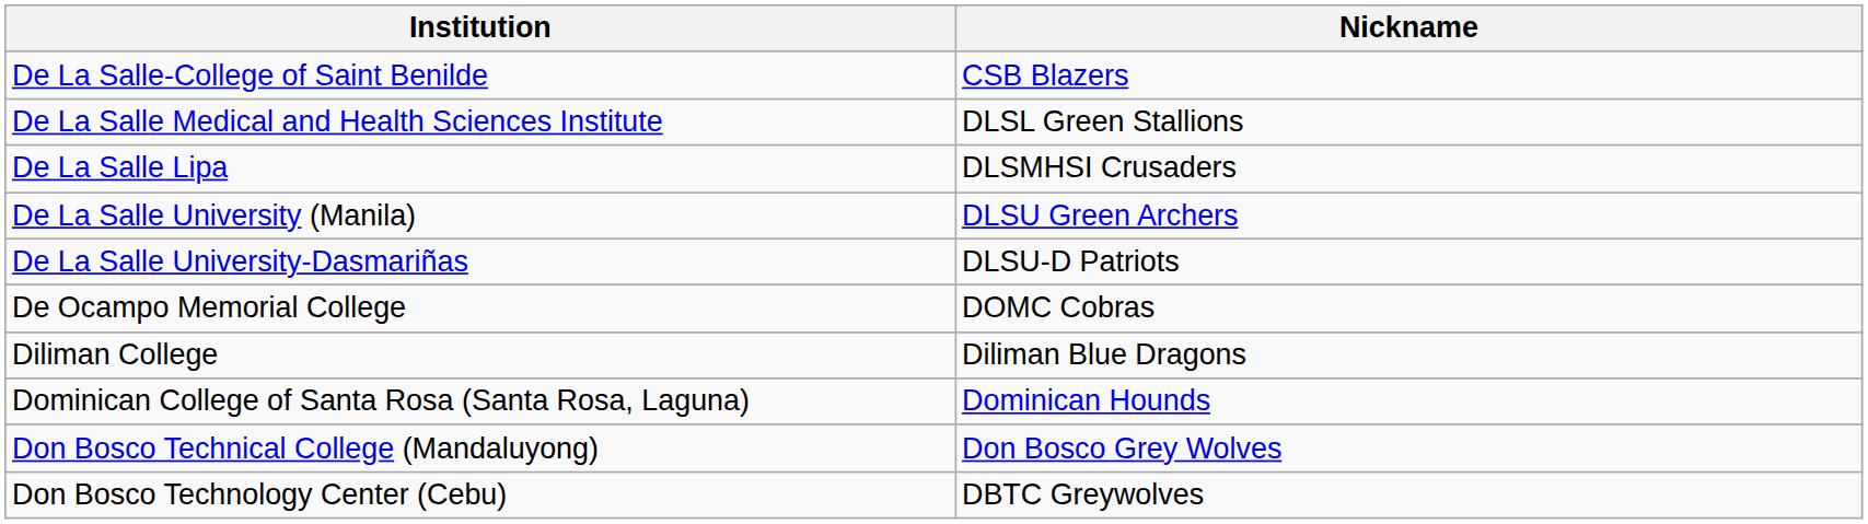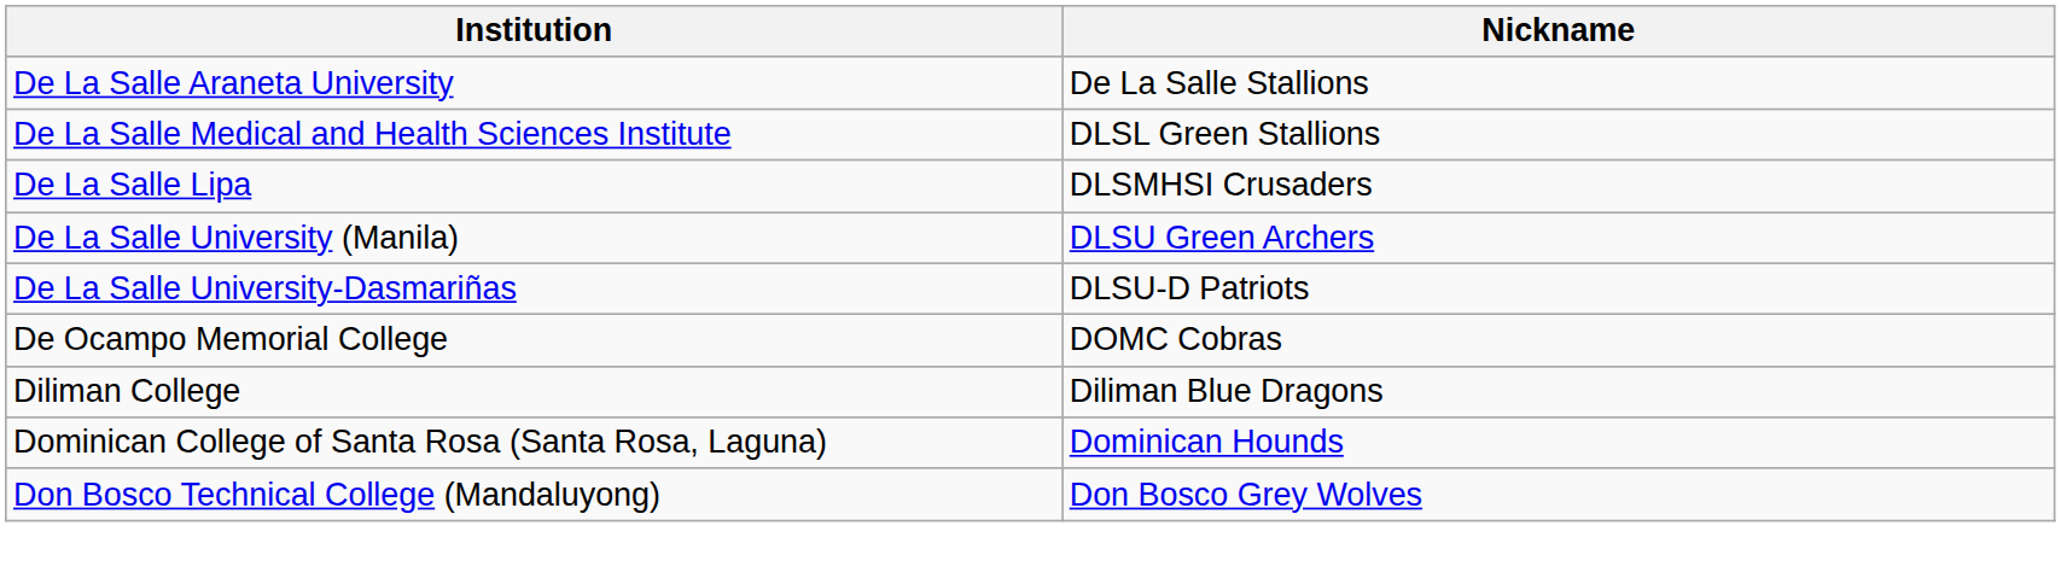+ row: De La Salle Araneta University | De La Salle Stallions
- row: De La Salle-College of Saint Benilde | CSB Blazers
- row: Don Bosco Technology Center (Cebu) | DBTC Greywolves
